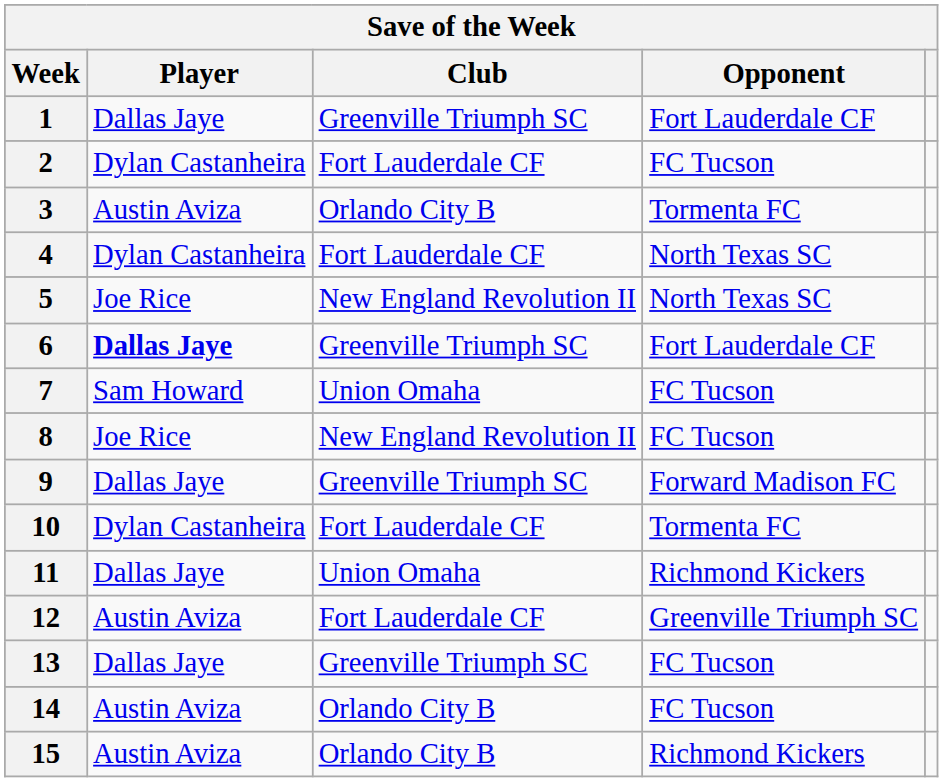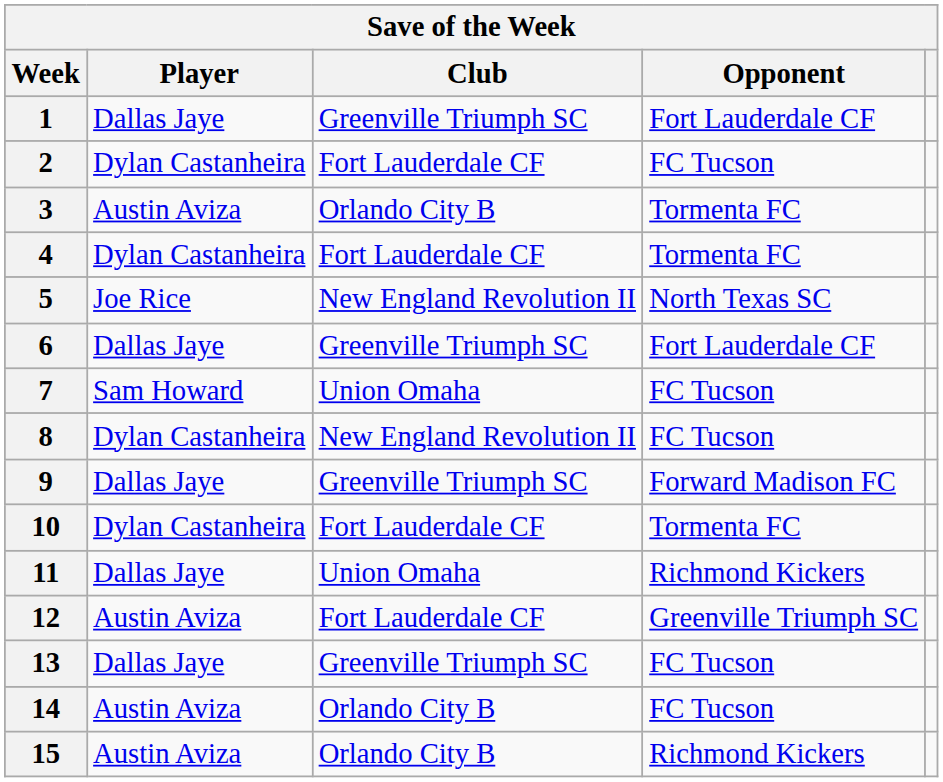4 | Opponent: North Texas SC -> Tormenta FC
6 | Player: bold -> normal
8 | Player: Joe Rice -> Dylan Castanheira
